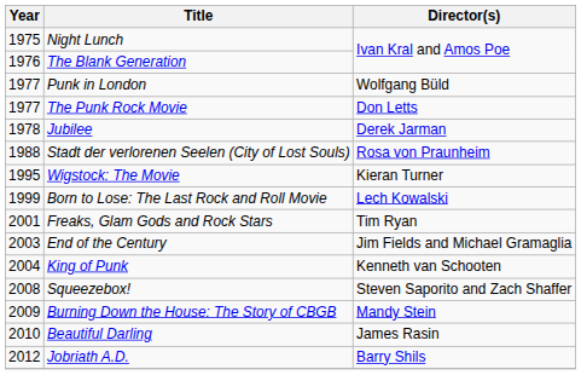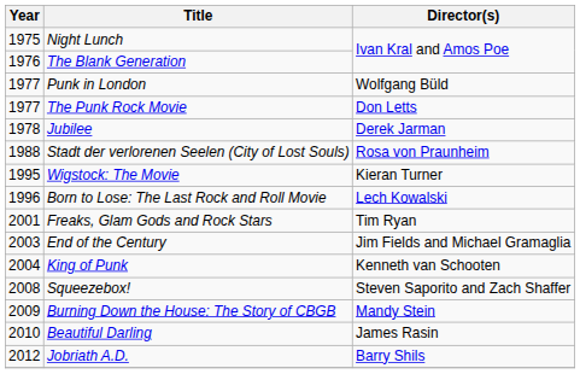Born to Lose: The Last Rock and Roll Movie | Year: 1999 -> 1996
